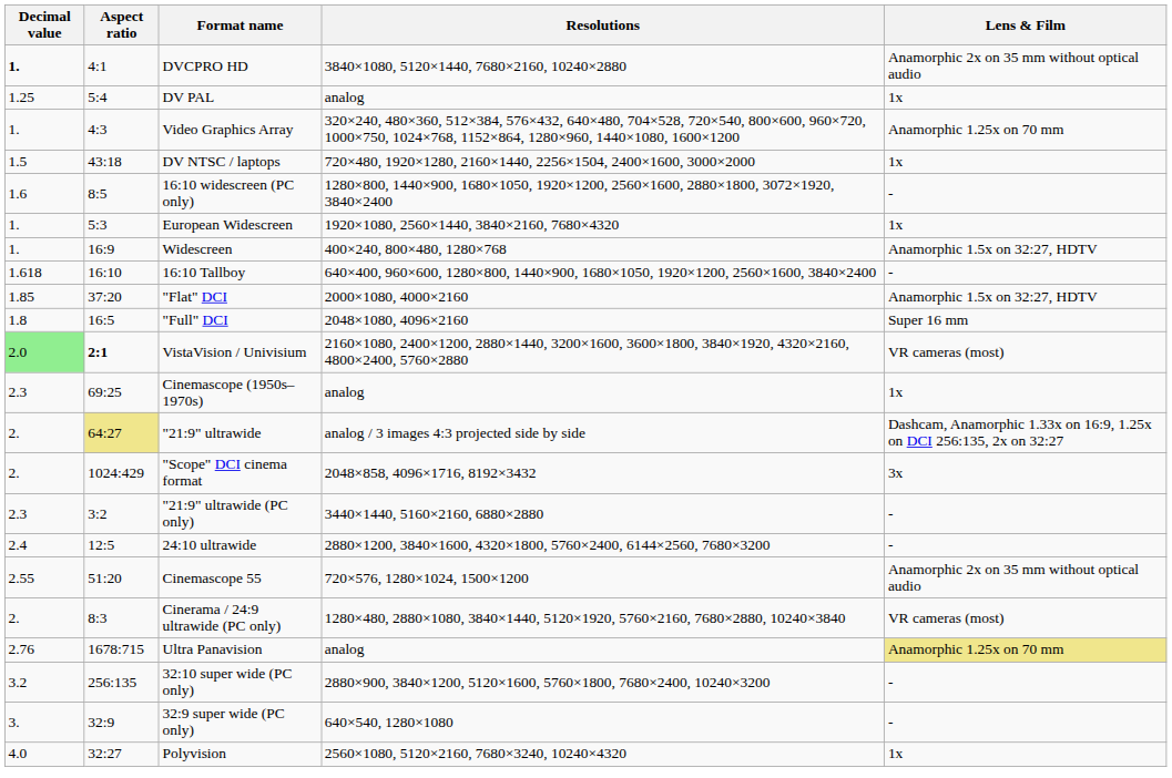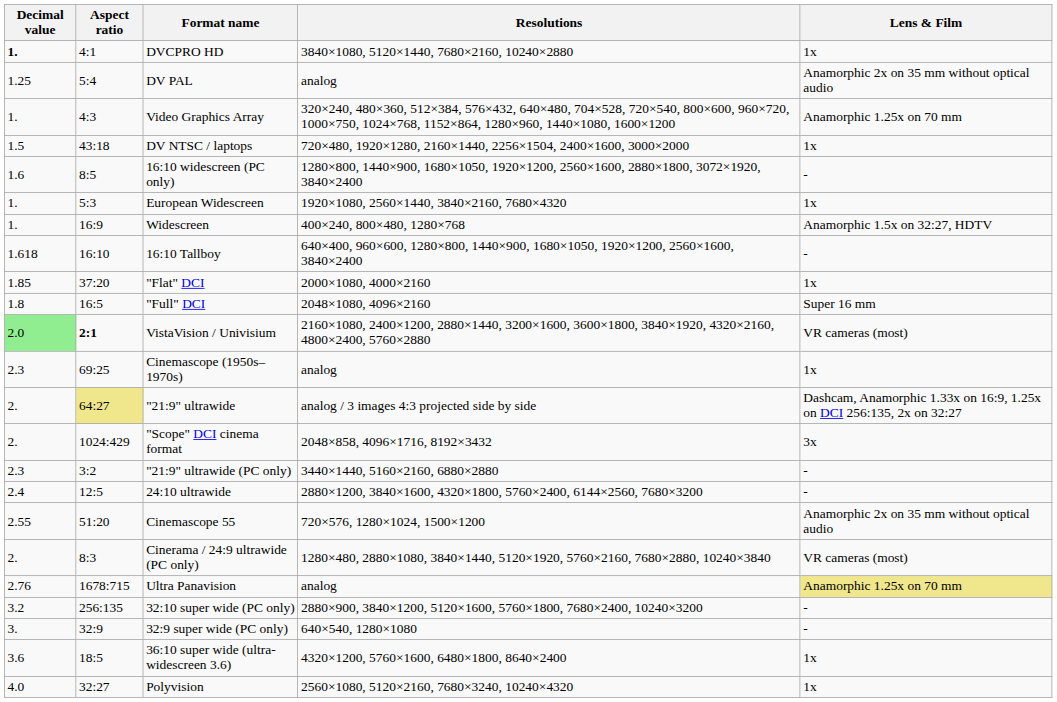DVCPRO HD | Lens & Film: Anamorphic 2x on 35 mm without optical audio -> 1x
DV PAL | Lens & Film: 1x -> Anamorphic 2x on 35 mm without optical audio
"Flat" DCI | Lens & Film: Anamorphic 1.5x on 32:27, HDTV -> 1x
+ row: 3.6 | 18:5 | 36:10 super wide (ultra-widescreen 3.6) | 4320×1200, 5760×1600, 6480×1800, 8640×2400 | 1x
